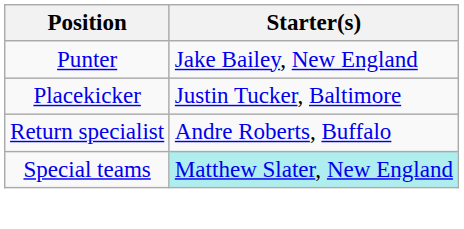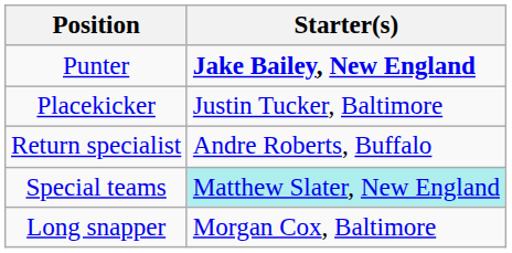Punter | Starter(s): normal -> bold
+ row: Long snapper | Morgan Cox, Baltimore
